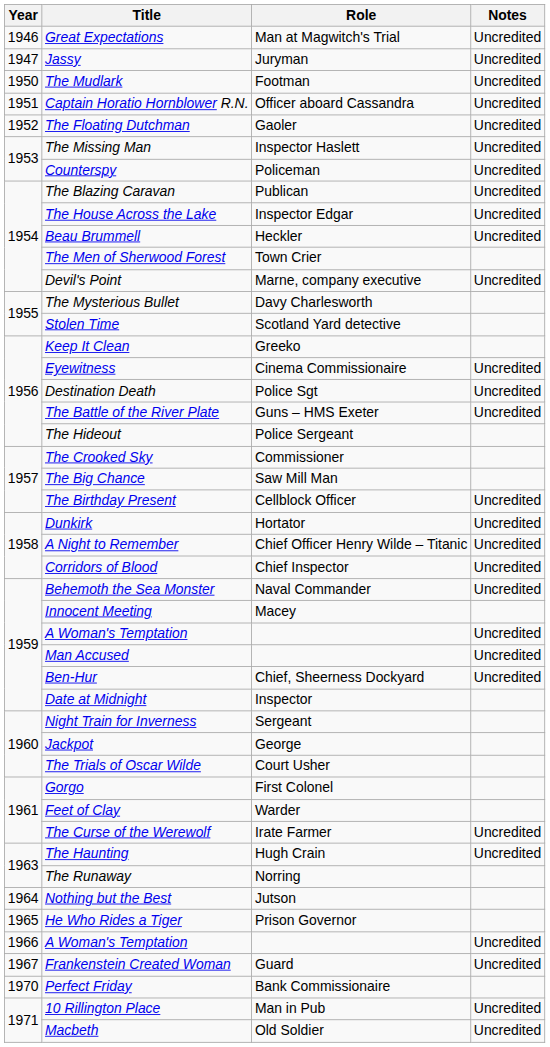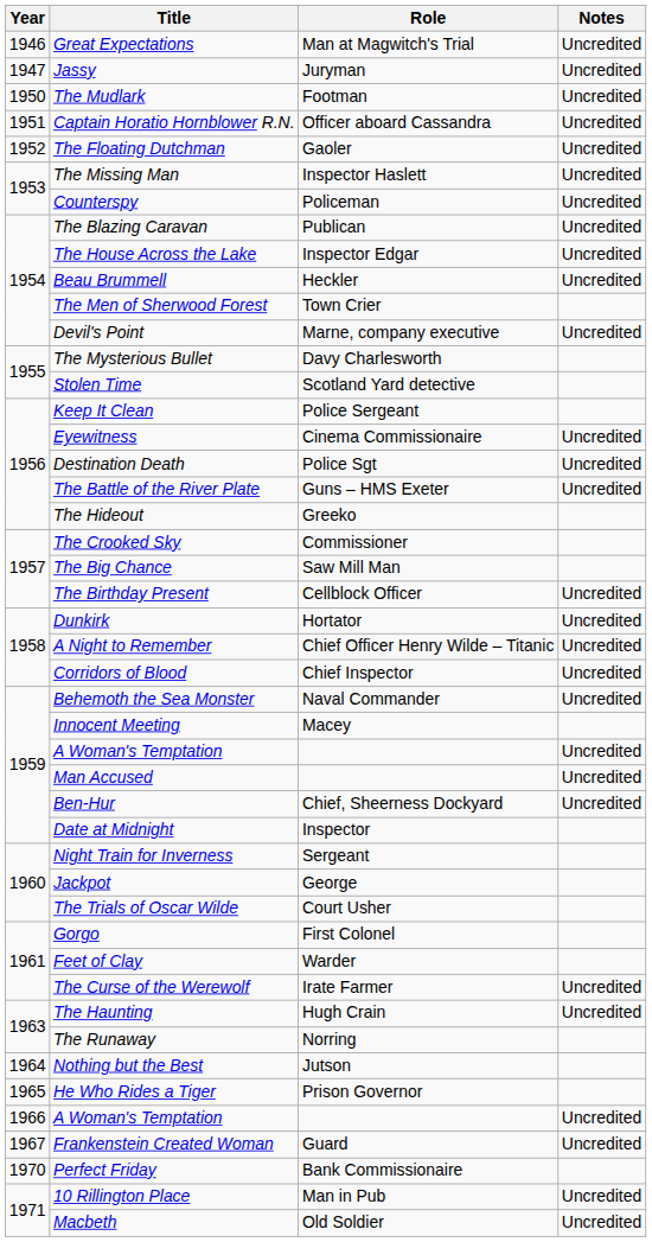Keep It Clean | Role: Greeko -> Police Sergeant
The Hideout | Role: Police Sergeant -> Greeko
